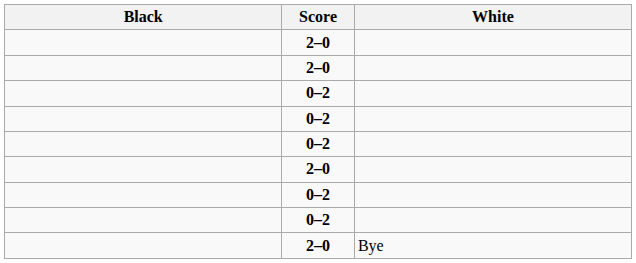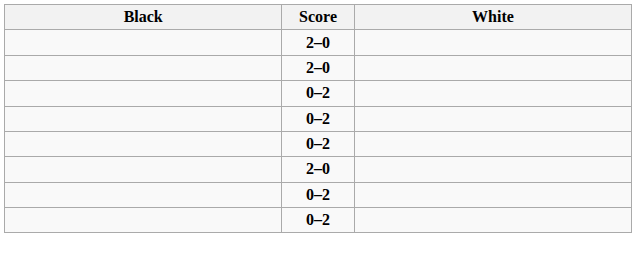- row: 2–0 | Bye
